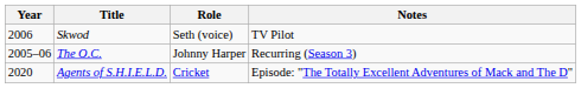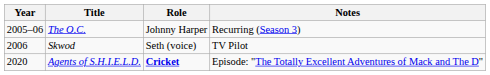rows swapped: The O.C. <-> Skwod
Agents of S.H.I.E.L.D. | Role: normal -> bold
